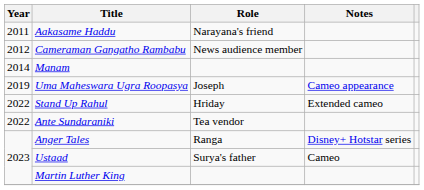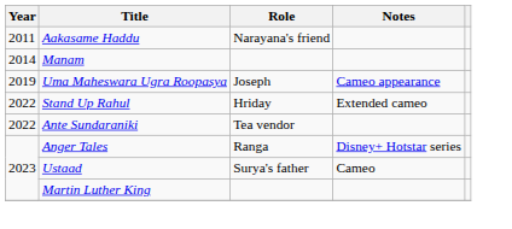- row: 2012 | Cameraman Gangatho Rambabu | News audience member
